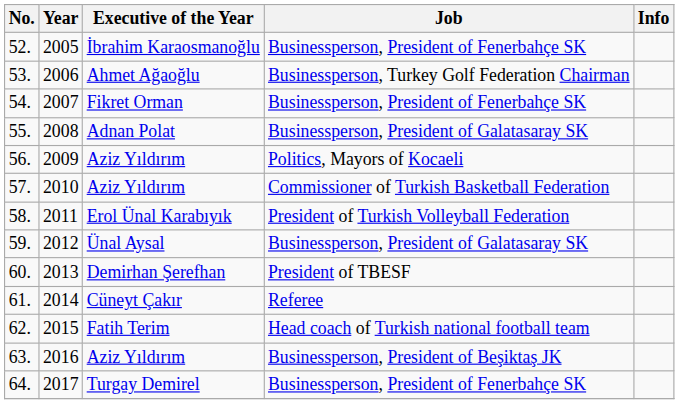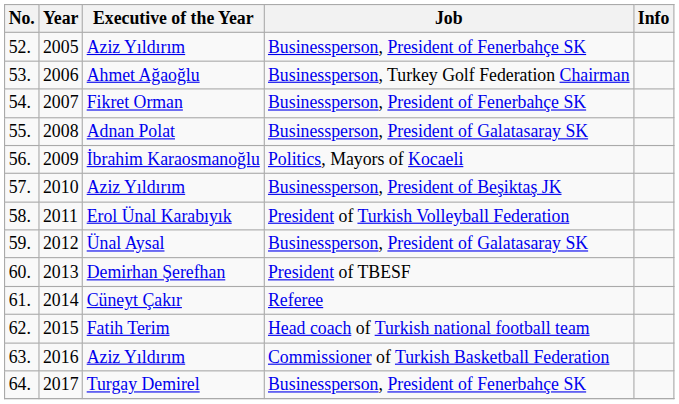52. | Executive of the Year: İbrahim Karaosmanoğlu -> Aziz Yıldırım
56. | Executive of the Year: Aziz Yıldırım -> İbrahim Karaosmanoğlu
57. | Job: Commissioner of Turkish Basketball Federation -> Businessperson, President of Beşiktaş JK
63. | Job: Businessperson, President of Beşiktaş JK -> Commissioner of Turkish Basketball Federation
